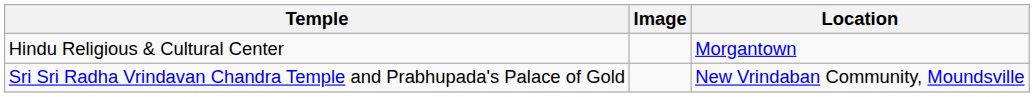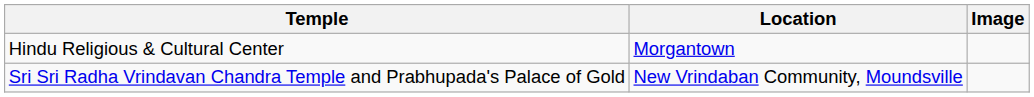columns swapped: Location <-> Image
